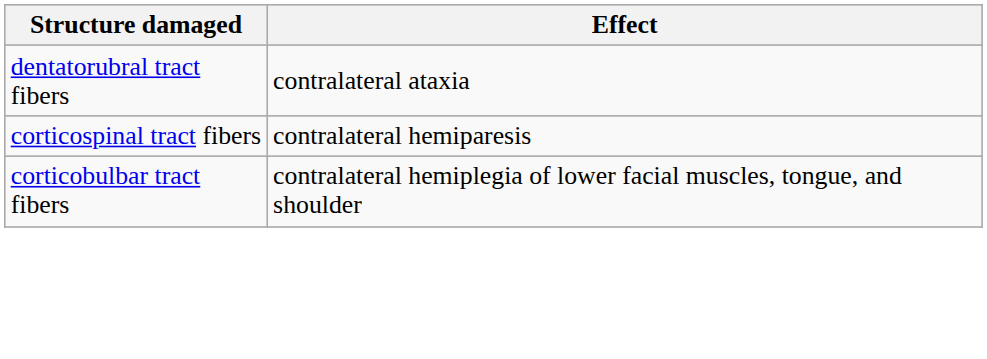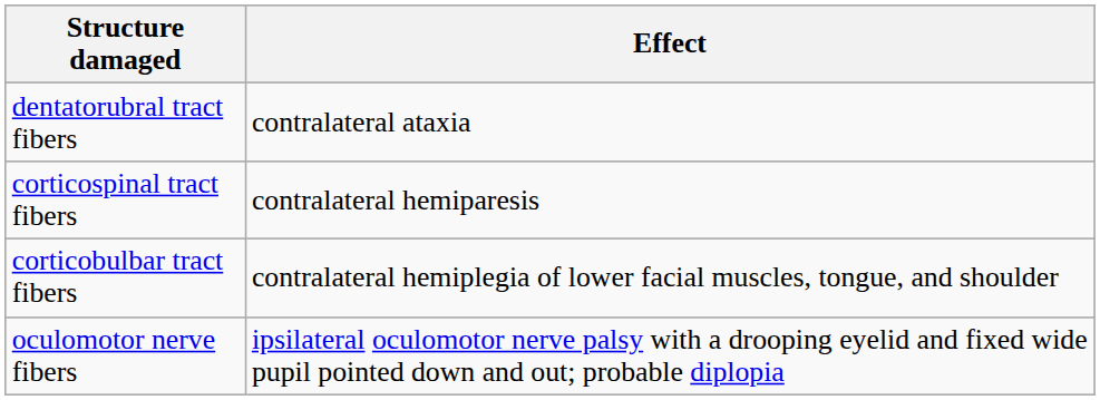+ row: oculomotor nerve fibers | ipsilateral oculomotor nerve palsy with a drooping eyelid and fixed wide pupil pointed down and out; probable diplopia
